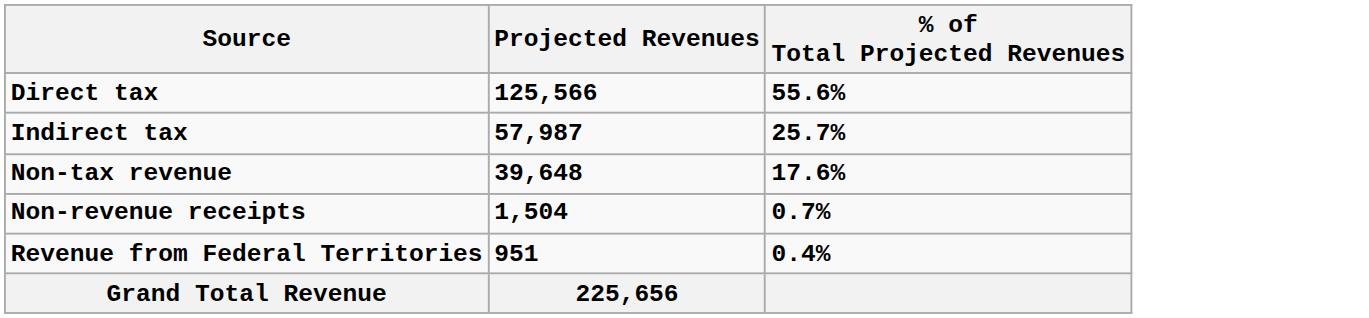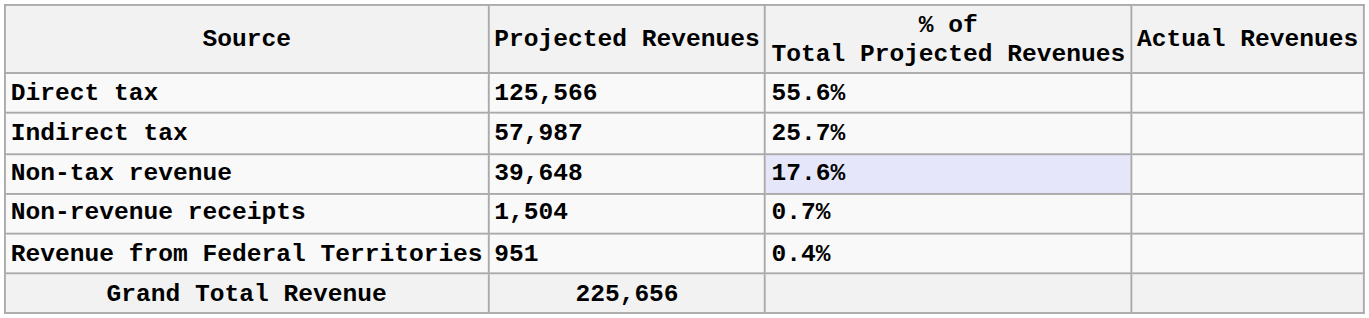+ column: Actual Revenues
Non-tax revenue | % of Total Projected Revenues: no background -> lavender background
